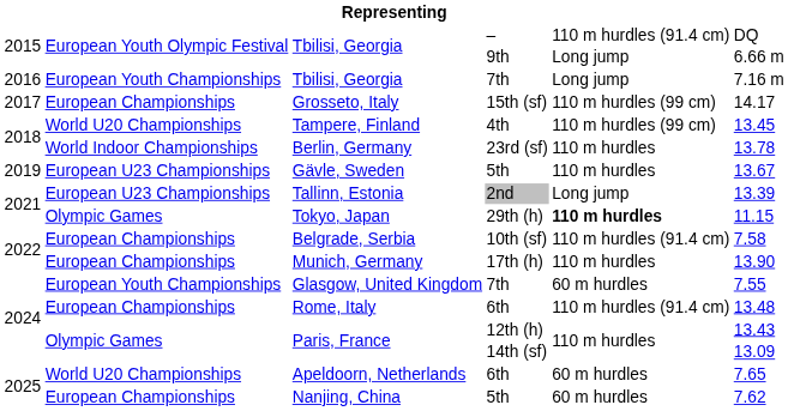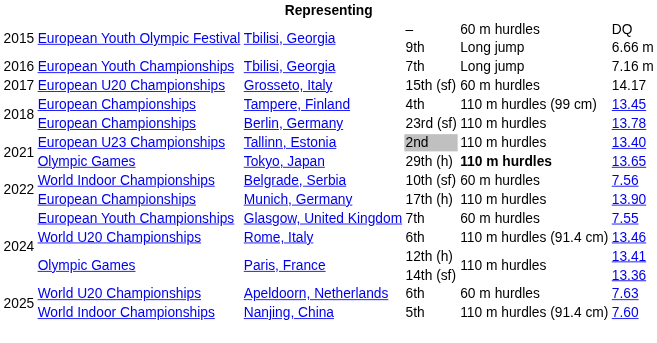Tbilisi, Georgia / – | column 5: 110 m hurdles (91.4 cm) -> 60 m hurdles
Grosseto, Italy | column 2: European Championships -> European U20 Championships
Grosseto, Italy | column 5: 110 m hurdles (99 cm) -> 60 m hurdles
Tampere, Finland | column 2: World U20 Championships -> European Championships
Berlin, Germany | column 2: World Indoor Championships -> European Championships
- row: 2019 | European U23 Championships | Gävle, Sweden | 5th | 110 m hurdles | 13.67
Tallinn, Estonia | column 5: Long jump -> 110 m hurdles
Tallinn, Estonia | column 6: 13.39 -> 13.40
Tokyo, Japan | column 6: 11.15 -> 13.65
Belgrade, Serbia | column 2: European Championships -> World Indoor Championships
Belgrade, Serbia | column 5: 110 m hurdles (91.4 cm) -> 60 m hurdles
Belgrade, Serbia | column 6: 7.58 -> 7.56
Rome, Italy | column 2: European Championships -> World U20 Championships
Rome, Italy | column 6: 13.48 -> 13.46
Paris, France / 12th (h) | column 6: 13.43 -> 13.41
Paris, France / 14th (sf) | column 6: 13.09 -> 13.36
Apeldoorn, Netherlands | column 6: 7.65 -> 7.63
Nanjing, China | column 2: European Championships -> World Indoor Championships
Nanjing, China | column 5: 60 m hurdles -> 110 m hurdles (91.4 cm)
Nanjing, China | column 6: 7.62 -> 7.60
